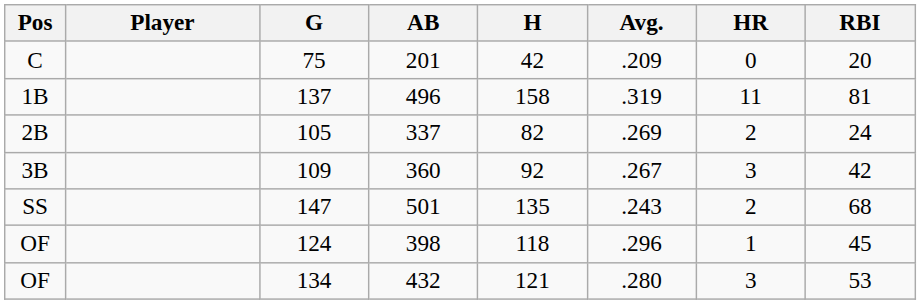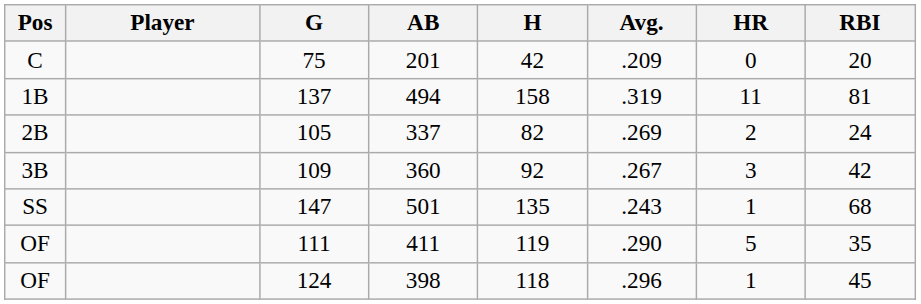137 | AB: 496 -> 494
147 | HR: 2 -> 1
+ row: OF | 111 | 411 | 119 | .290 | 5 | 35
- row: OF | 134 | 432 | 121 | .280 | 3 | 53
